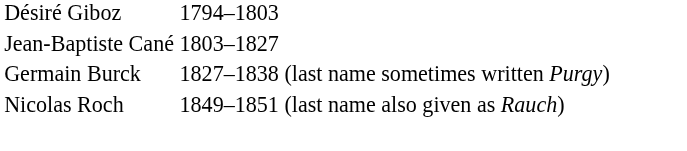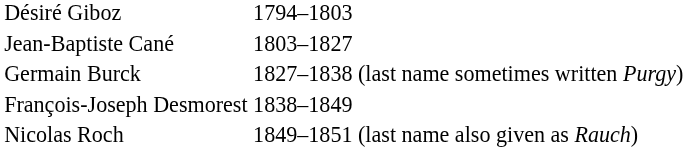+ row: François-Joseph Desmorest | 1838–1849
